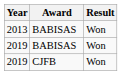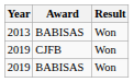rows swapped: 2019 / CJFB <-> 2019 / BABISAS
